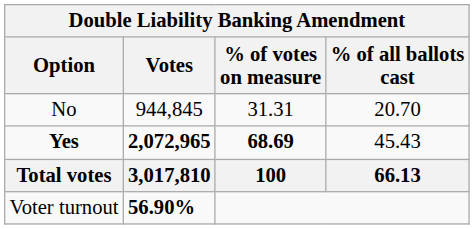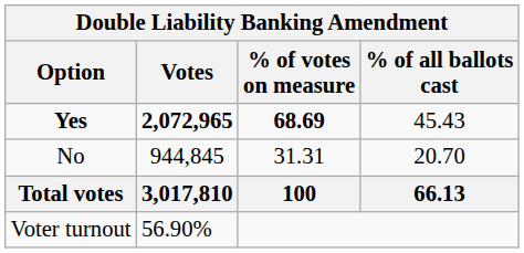rows swapped: Yes <-> No
Voter turnout | Votes: bold -> normal
